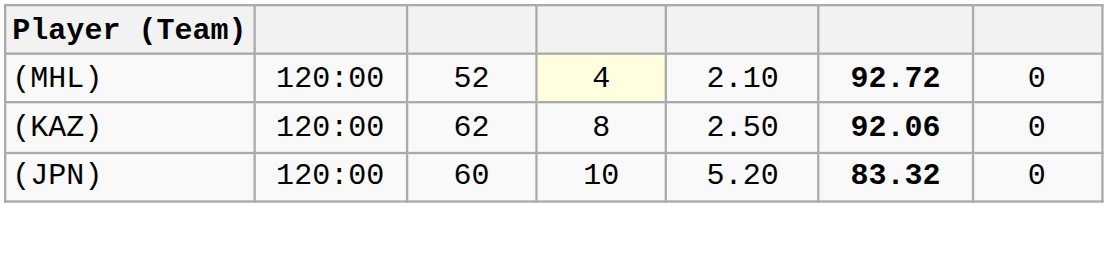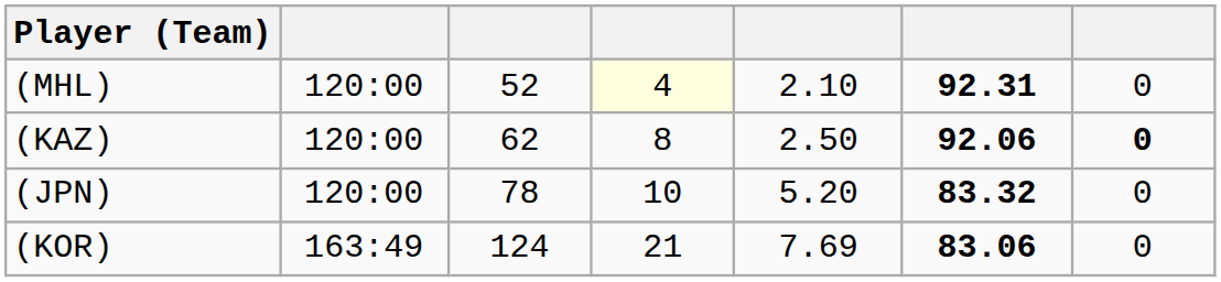(MHL) | column 6: 92.72 -> 92.31
(KAZ) | column 7: normal -> bold
(JPN) | column 3: 60 -> 78
+ row: (KOR) | 163:49 | 124 | 21 | 7.69 | 83.06 | 0
